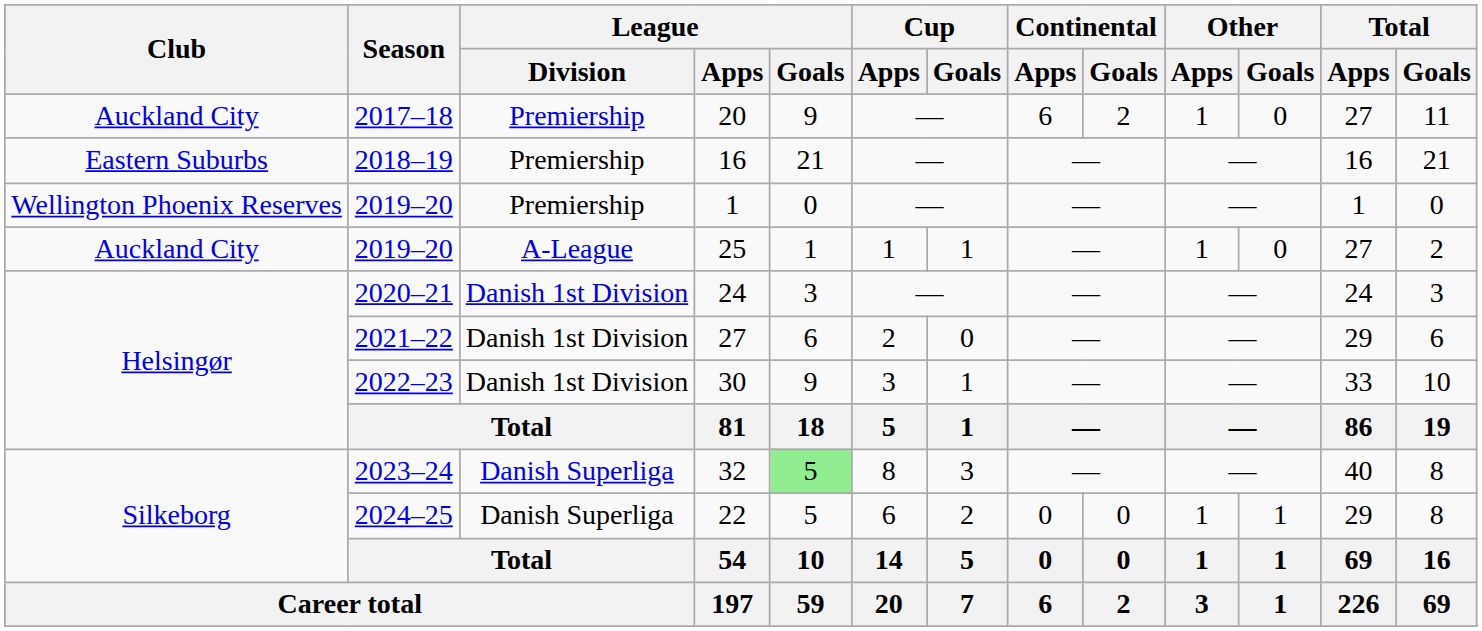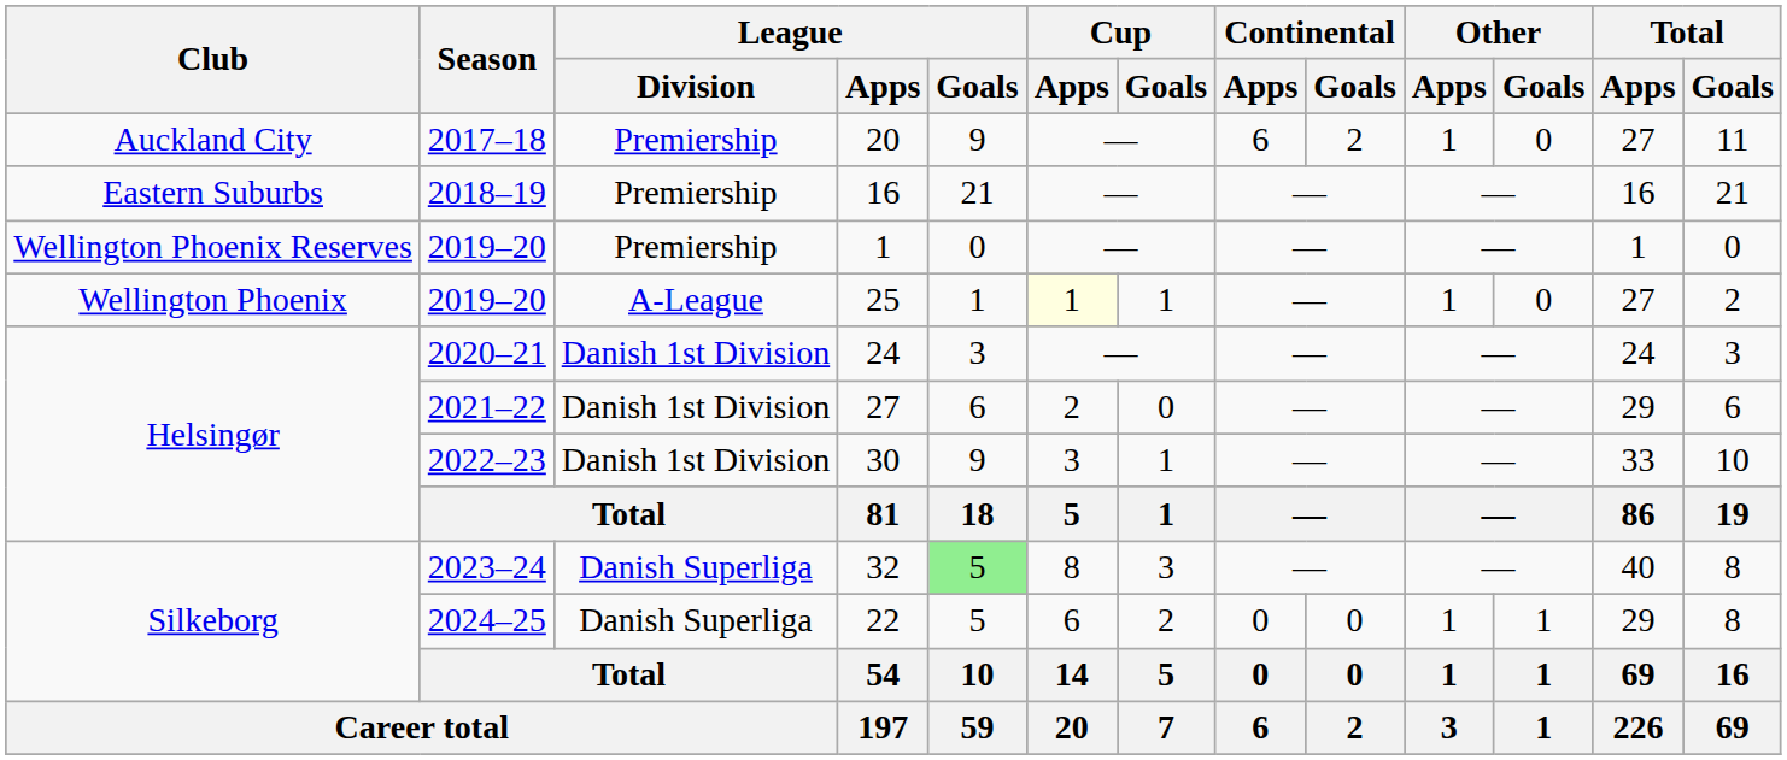25 | Club: Auckland City -> Wellington Phoenix
25 | Cup / Apps: no background -> lightyellow background
